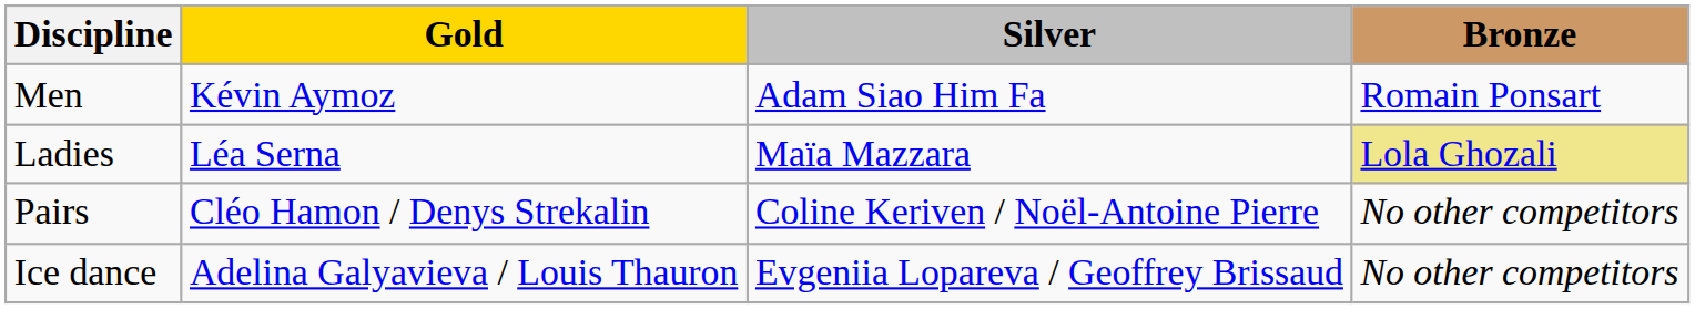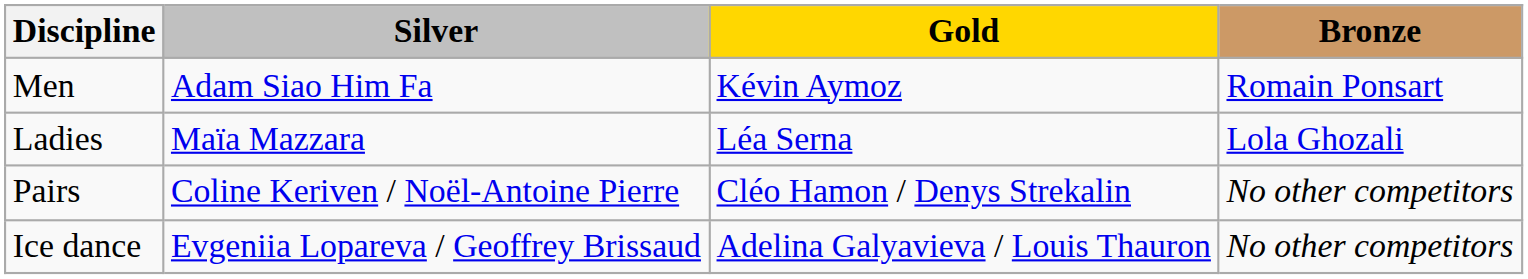columns swapped: Gold <-> Silver
Ladies | Bronze: khaki background -> no background
